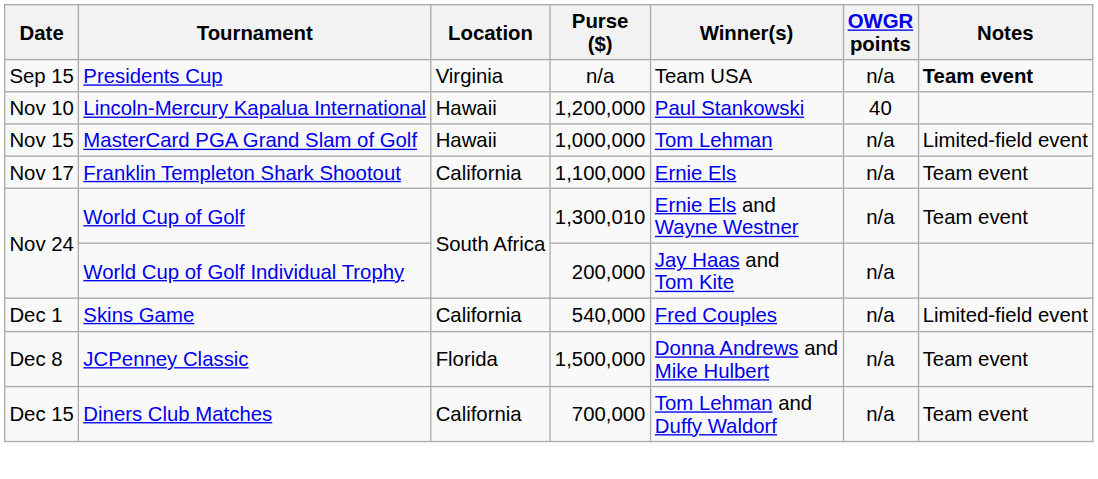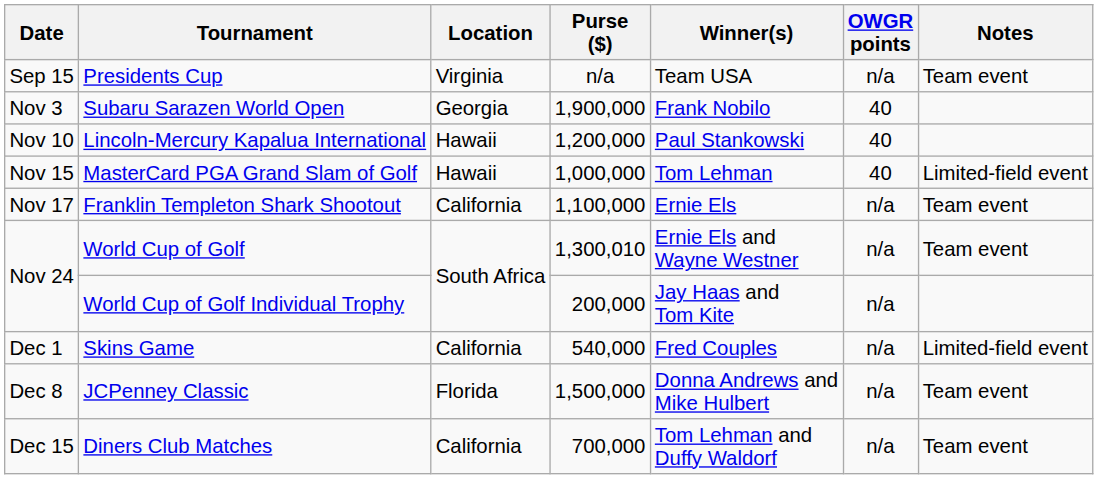Presidents Cup | Notes: bold -> normal
+ row: Nov 3 | Subaru Sarazen World Open | Georgia | 1,900,000 | Frank Nobilo | 40
MasterCard PGA Grand Slam of Golf | OWGR points: n/a -> 40
